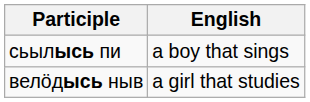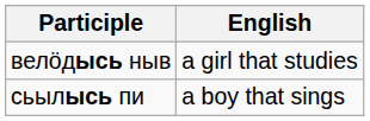rows swapped: велӧдысь ныв <-> сьылысь пи
